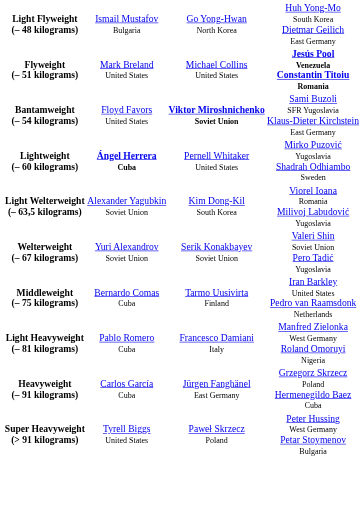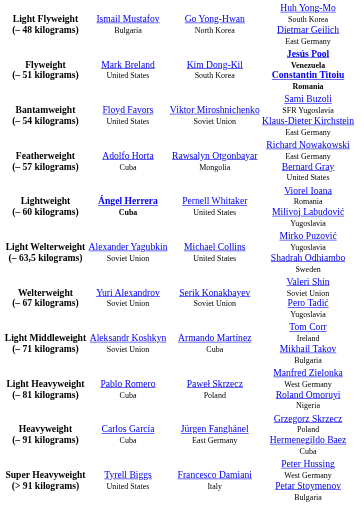Flyweight (– 51 kilograms) | column 3: Michael Collins United States -> Kim Dong-Kil South Korea
Bantamweight (– 54 kilograms) | column 3: bold -> normal
+ row: Featherweight (– 57 kilograms) | Adolfo Horta Cuba | Rawsalyn Otgonbayar Mongolia | Richard Nowakowski East Germany Bernard Gray United States
Lightweight (– 60 kilograms) | column 4: Mirko Puzović Yugoslavia Shadrah Odhiambo Sweden -> Viorel Ioana Romania Milivoj Labudović Yugoslavia
Light Welterweight (– 63,5 kilograms) | column 3: Kim Dong-Kil South Korea -> Michael Collins United States
Light Welterweight (– 63,5 kilograms) | column 4: Viorel Ioana Romania Milivoj Labudović Yugoslavia -> Mirko Puzović Yugoslavia Shadrah Odhiambo Sweden
+ row: Light Middleweight (– 71 kilograms) | Aleksandr Koshkyn Soviet Union | Armando Martínez Cuba | Tom Corr Ireland Mikhail Takov Bulgaria
- row: Middleweight (– 75 kilograms) | Bernardo Comas Cuba | Tarmo Uusivirta Finland | Iran Barkley United States Pedro van Raamsdonk Netherlands
Light Heavyweight (– 81 kilograms) | column 3: Francesco Damiani Italy -> Paweł Skrzecz Poland
Super Heavyweight (> 91 kilograms) | column 3: Paweł Skrzecz Poland -> Francesco Damiani Italy
